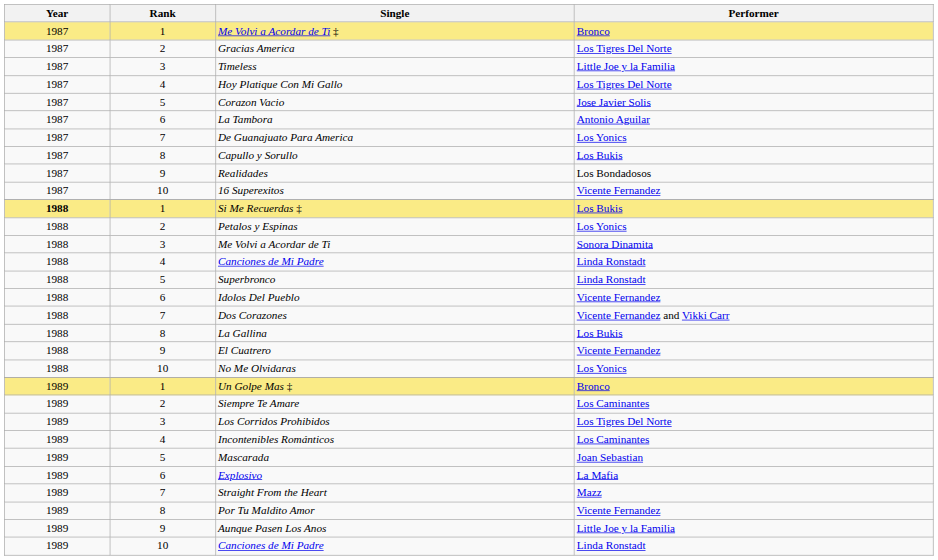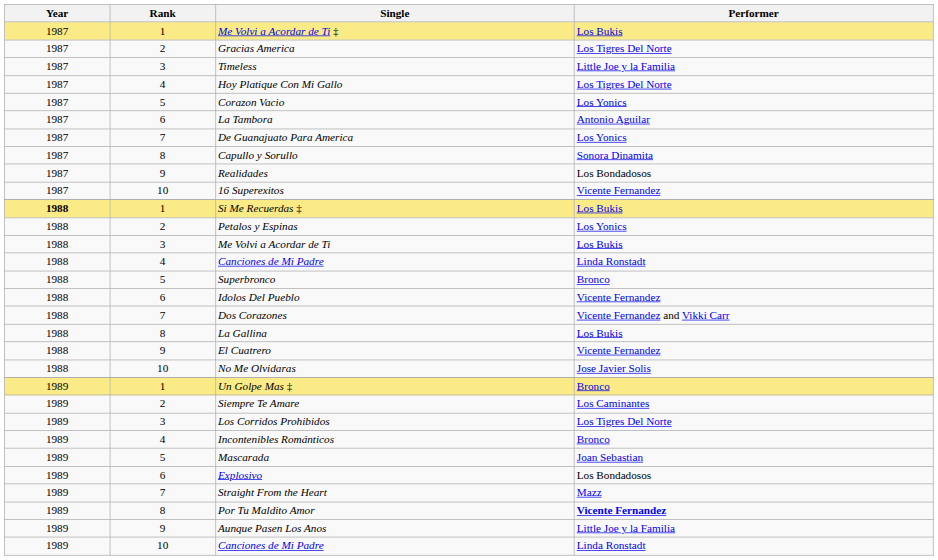Me Volvi a Acordar de Ti ‡ | Performer: Bronco -> Los Bukis
Corazon Vacio | Performer: Jose Javier Solis -> Los Yonics
Capullo y Sorullo | Performer: Los Bukis -> Sonora Dinamita
Me Volvi a Acordar de Ti | Performer: Sonora Dinamita -> Los Bukis
Superbronco | Performer: Linda Ronstadt -> Bronco
No Me Olvidaras | Performer: Los Yonics -> Jose Javier Solis
Incontenibles Románticos | Performer: Los Caminantes -> Bronco
Explosivo | Performer: La Mafia -> Los Bondadosos
Por Tu Maldito Amor | Performer: normal -> bold
